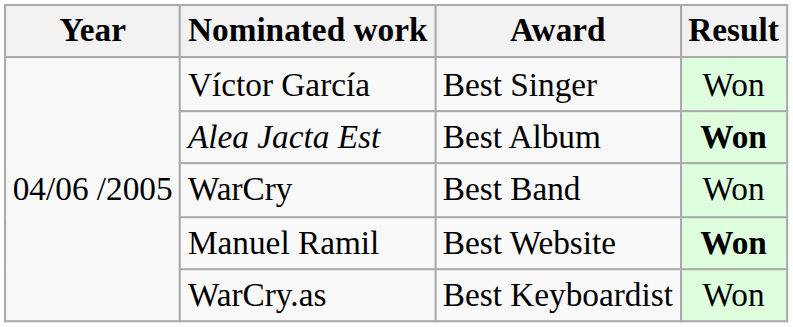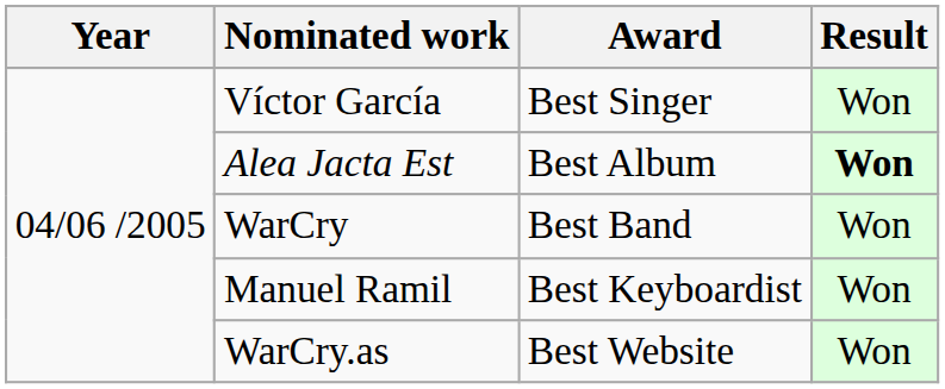Manuel Ramil | Award: Best Website -> Best Keyboardist
Manuel Ramil | Result: bold -> normal
WarCry.as | Award: Best Keyboardist -> Best Website
